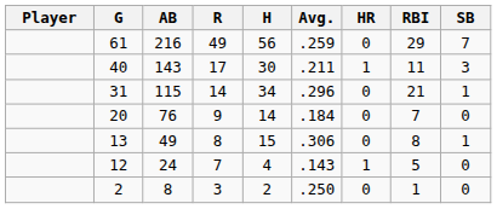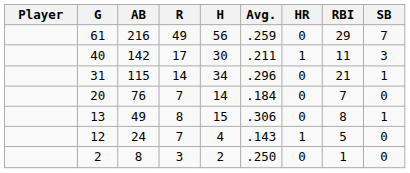40 | AB: 143 -> 142
20 | R: 9 -> 7
